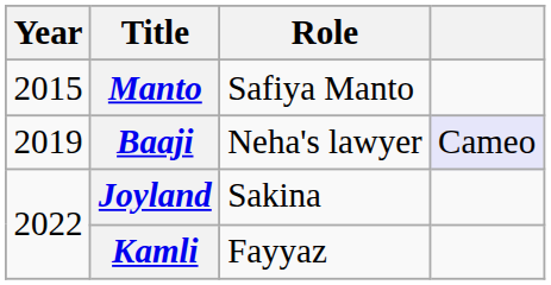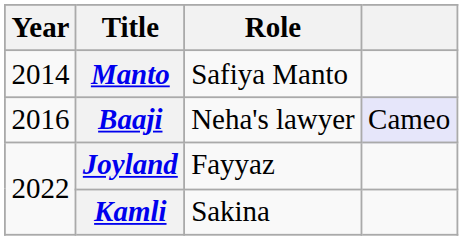Manto | Year: 2015 -> 2014
Baaji | Year: 2019 -> 2016
Joyland | Role: Sakina -> Fayyaz
Kamli | Role: Fayyaz -> Sakina
